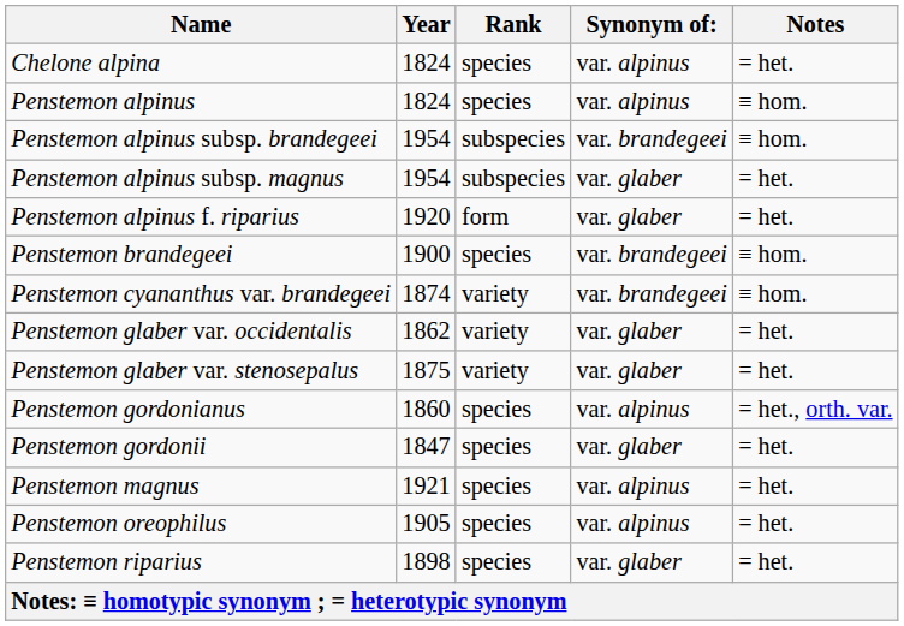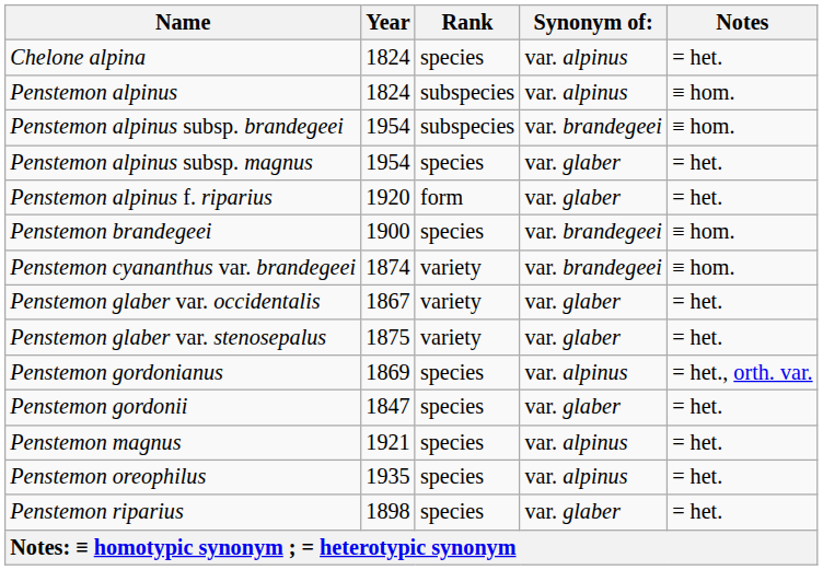Penstemon alpinus | Rank: species -> subspecies
Penstemon alpinus subsp. magnus | Rank: subspecies -> species
Penstemon glaber var. occidentalis | Year: 1862 -> 1867
Penstemon gordonianus | Year: 1860 -> 1869
Penstemon oreophilus | Year: 1905 -> 1935
